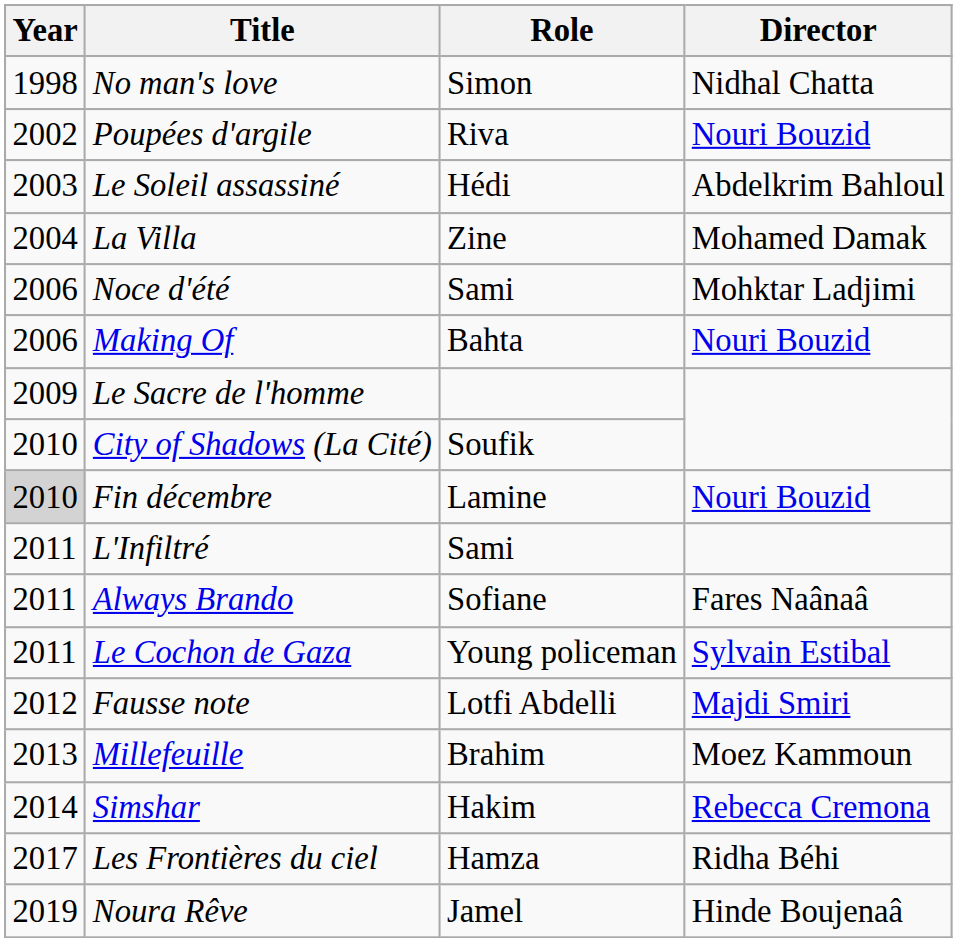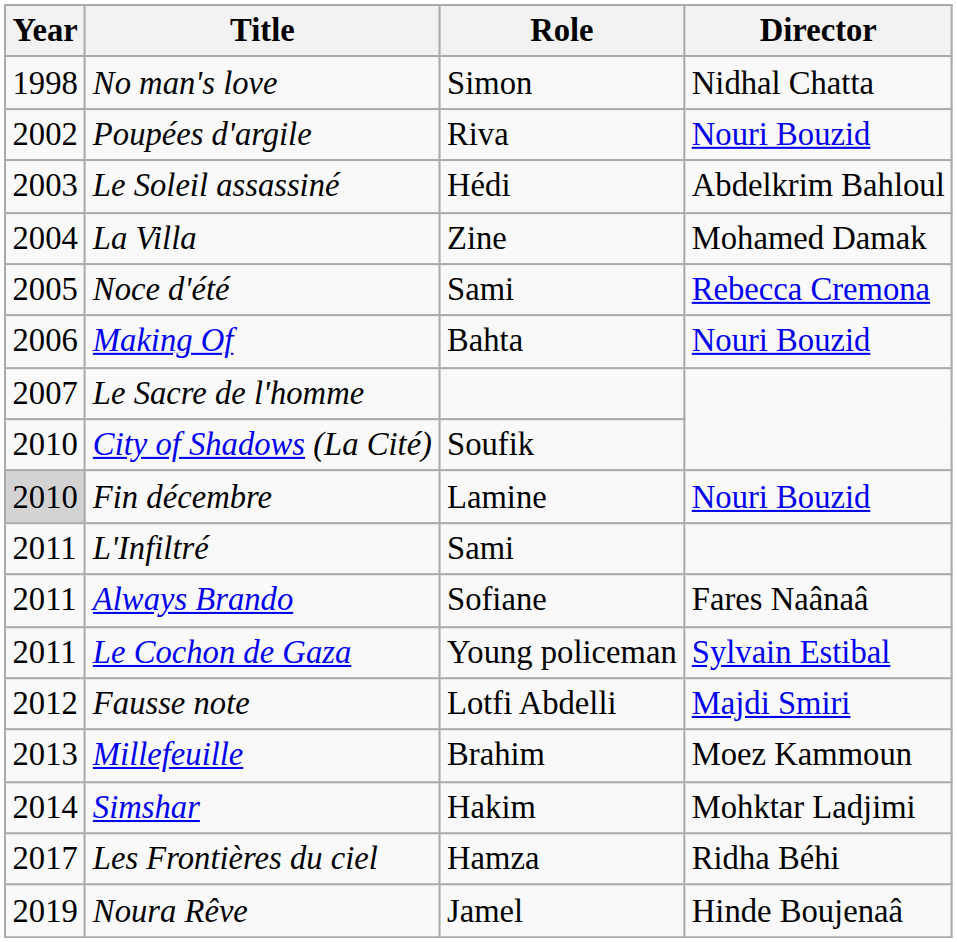Noce d'été | Year: 2006 -> 2005
Noce d'été | Director: Mohktar Ladjimi -> Rebecca Cremona
Le Sacre de l'homme | Year: 2009 -> 2007
Simshar | Director: Rebecca Cremona -> Mohktar Ladjimi
